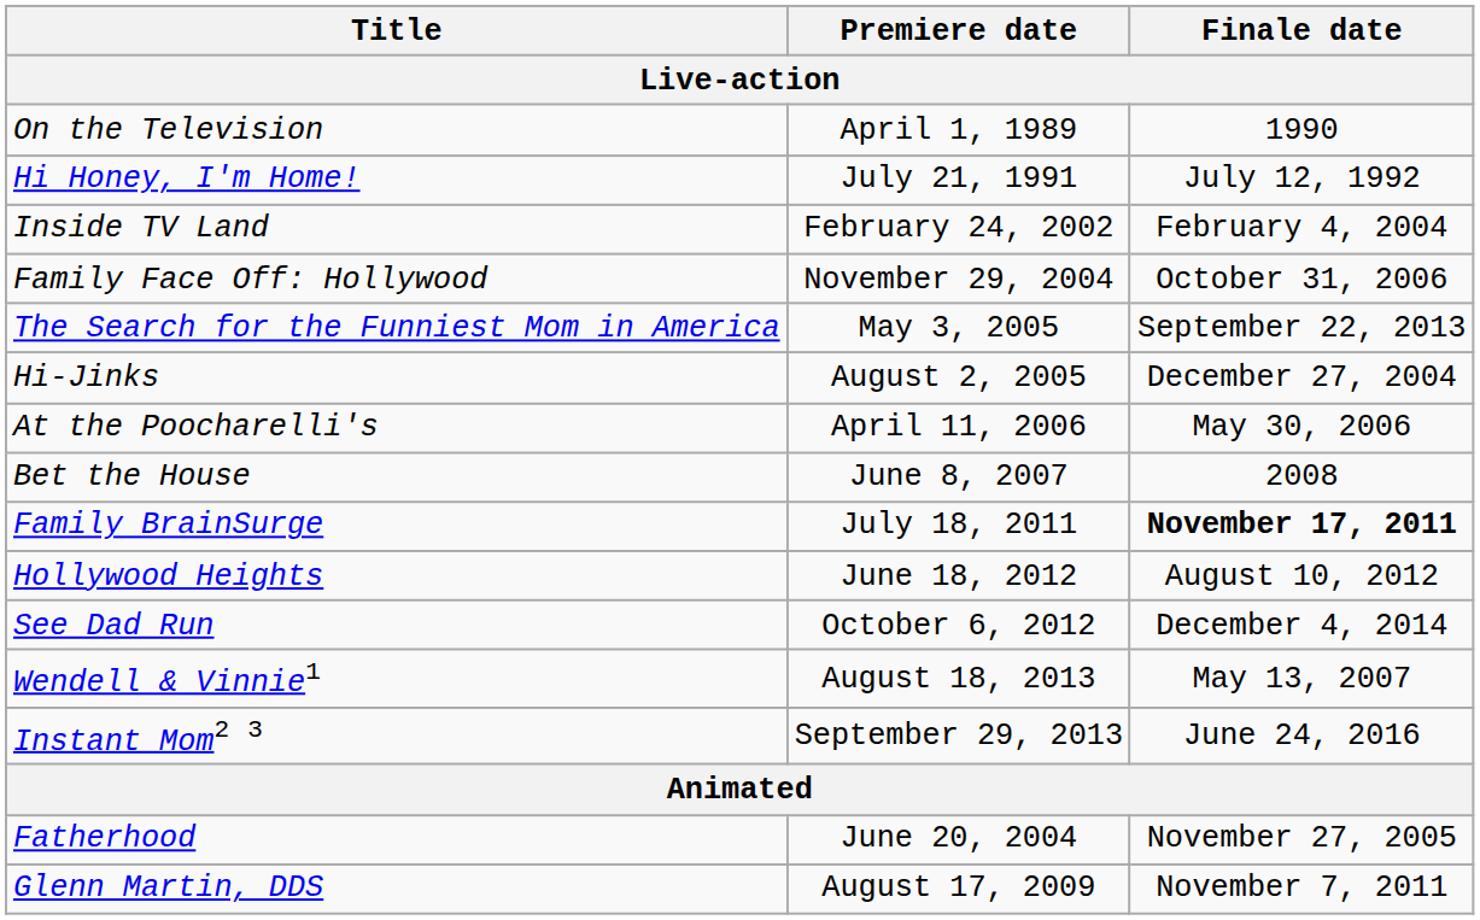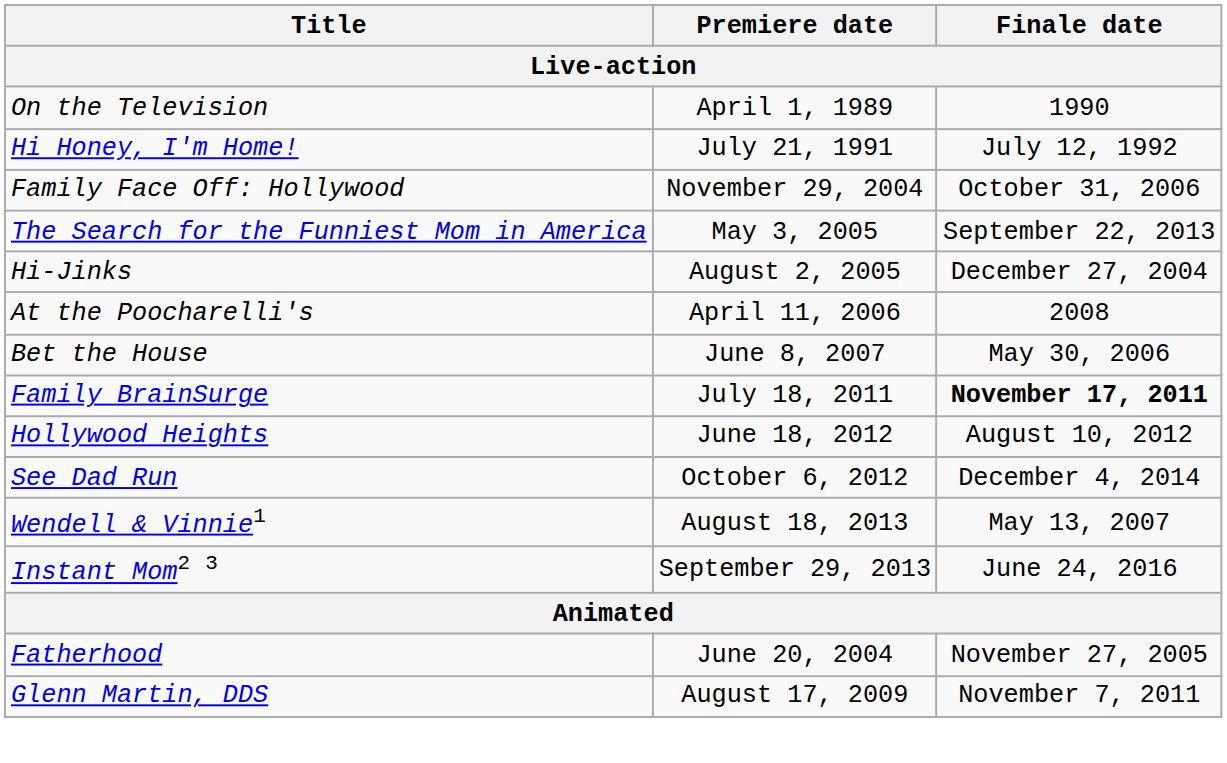- row: Inside TV Land | February 24, 2002 | February 4, 2004
At the Poocharelli's | Finale date: May 30, 2006 -> 2008
Bet the House | Finale date: 2008 -> May 30, 2006
